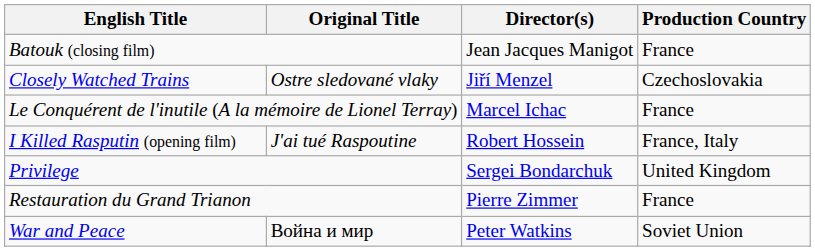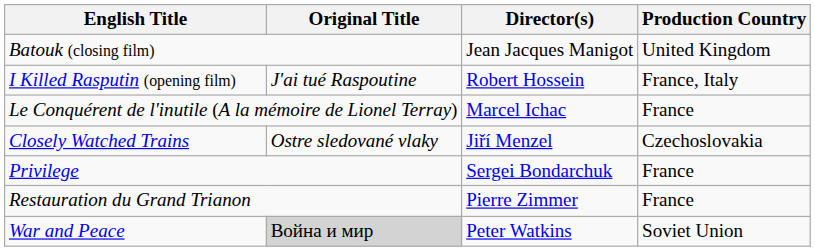Batouk (closing film) | Production Country: France -> United Kingdom
rows swapped: Closely Watched Trains <-> I Killed Rasputin (opening film)
Privilege | Production Country: United Kingdom -> France
War and Peace | Original Title: no background -> lightgrey background
